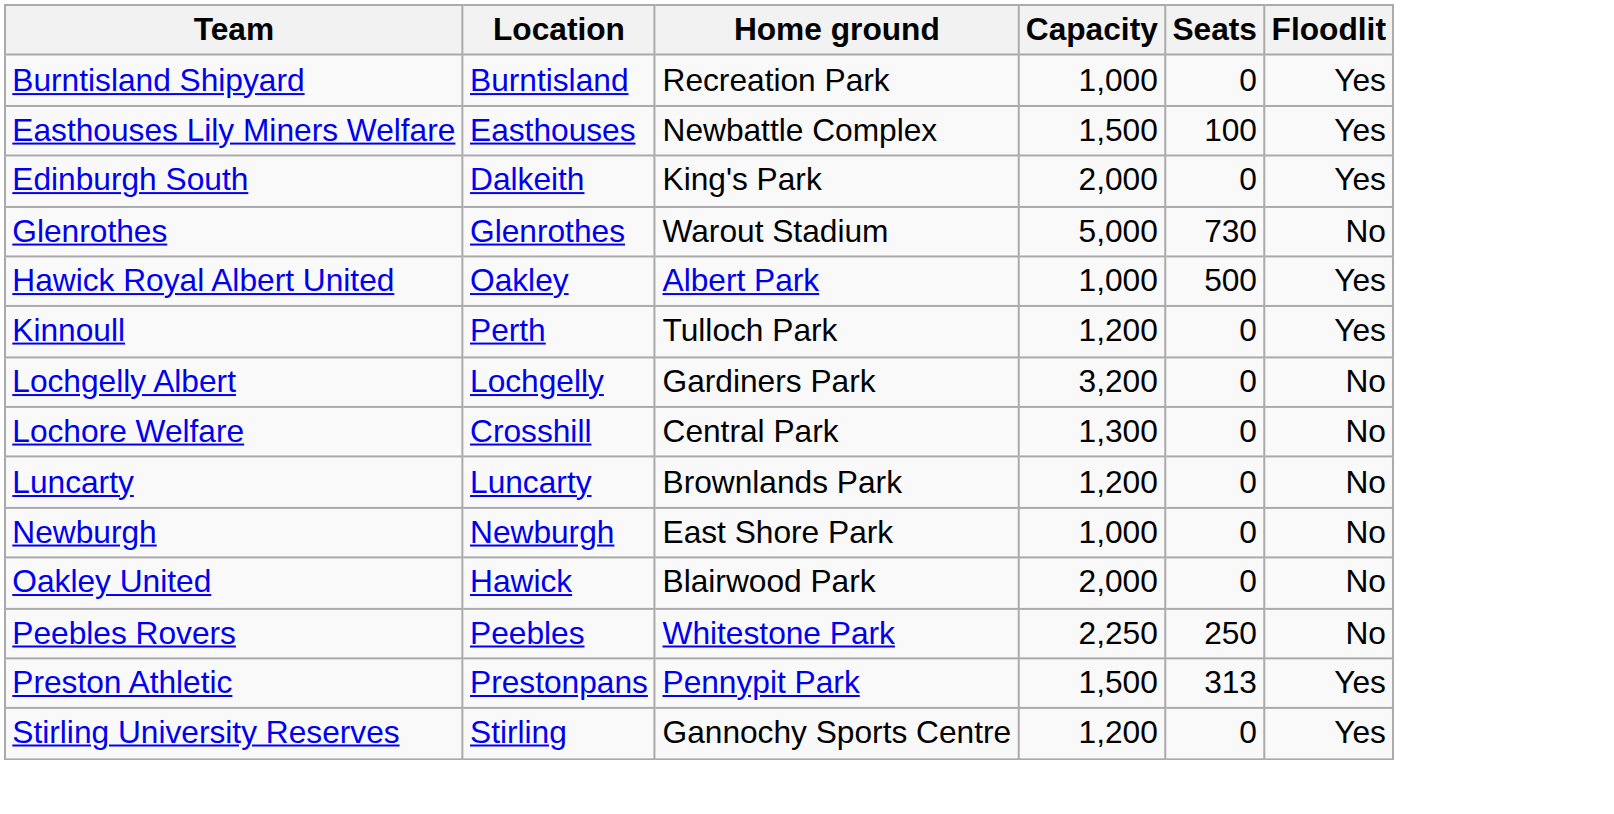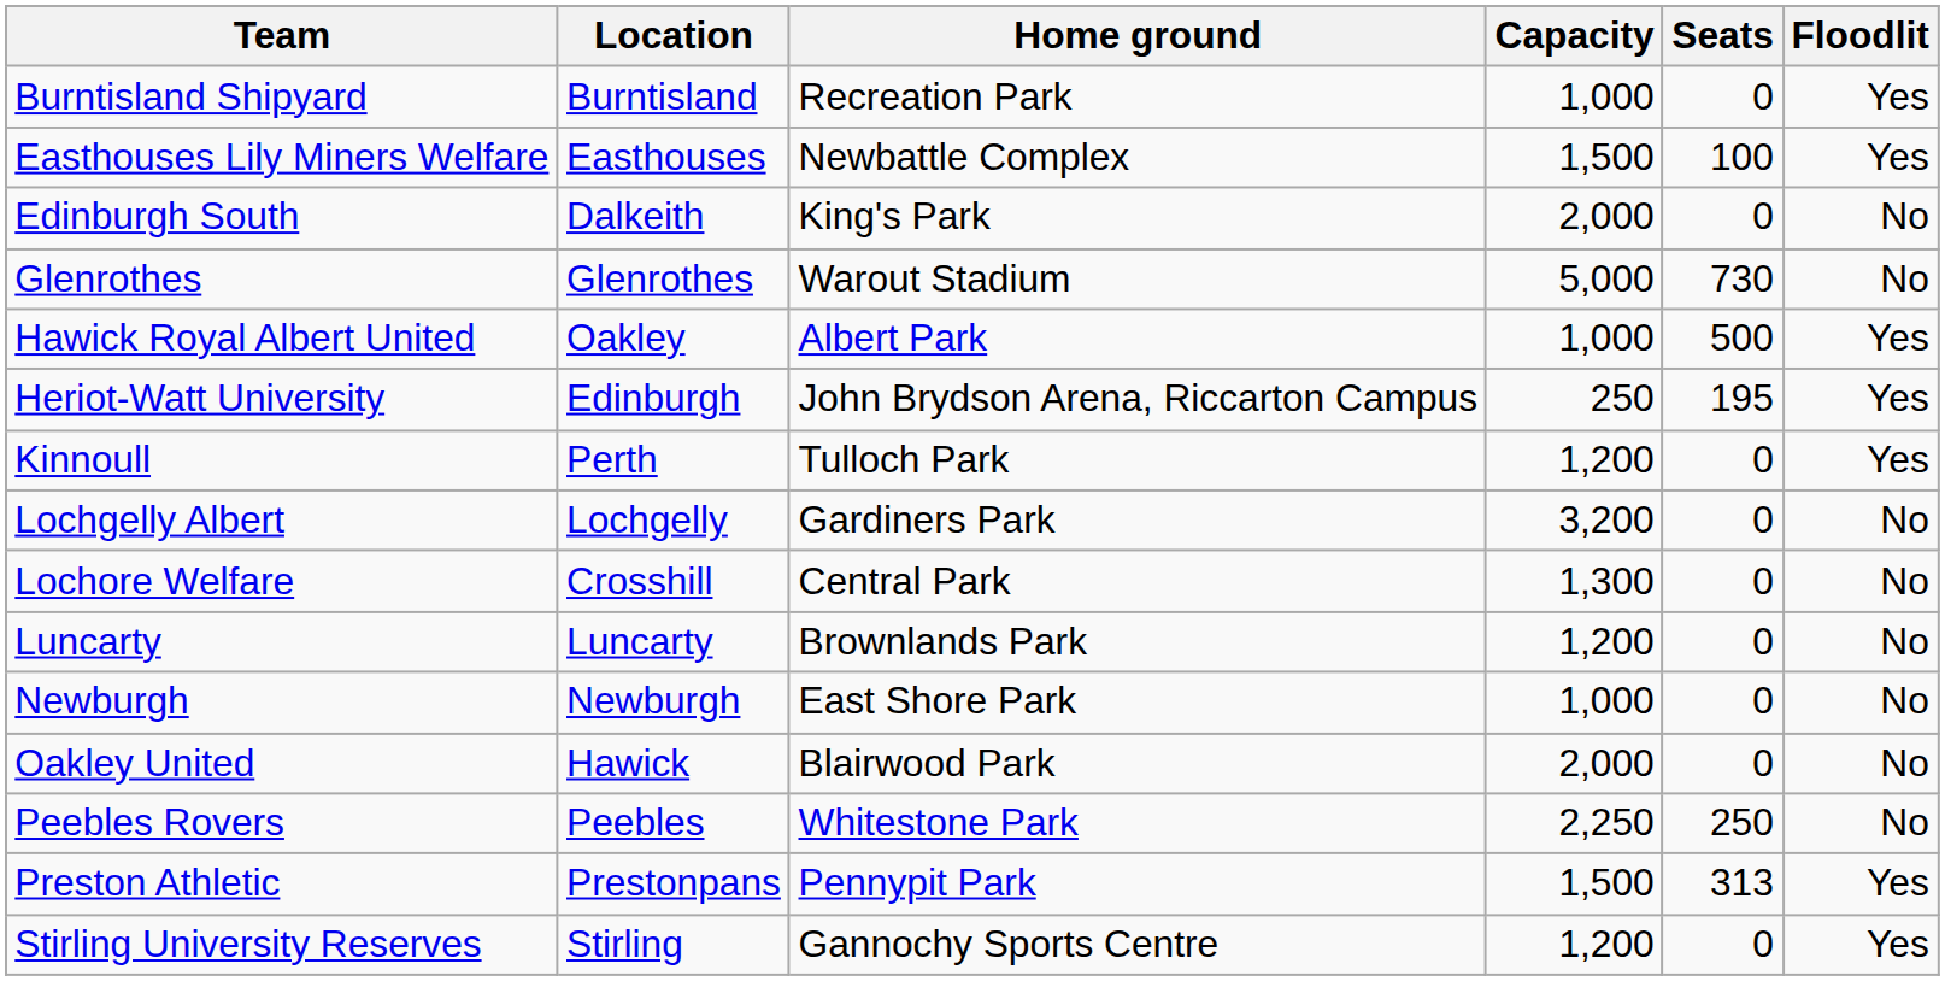Edinburgh South | Floodlit: Yes -> No
+ row: Heriot-Watt University | Edinburgh | John Brydson Arena, Riccarton Campus | 250 | 195 | Yes
